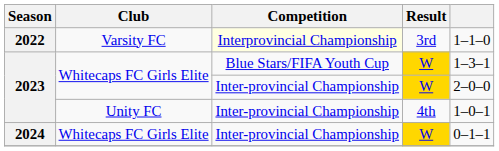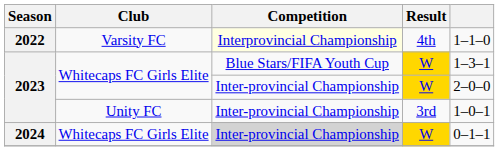2022 | Result: 3rd -> 4th
2023 / Unity FC | Result: 4th -> 3rd
2024 | Competition: no background -> lightgrey background
